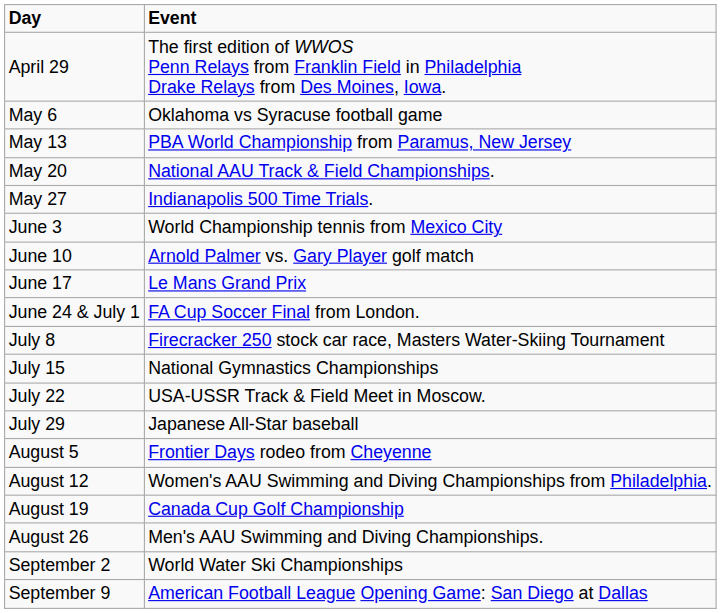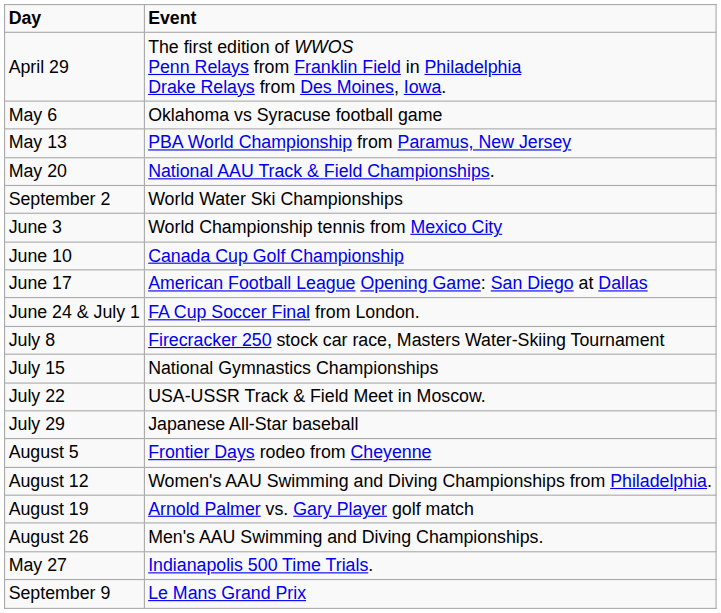rows swapped: May 27 <-> September 2
June 10 | Event: Arnold Palmer vs. Gary Player golf match -> Canada Cup Golf Championship
June 17 | Event: Le Mans Grand Prix -> American Football League Opening Game: San Diego at Dallas
August 19 | Event: Canada Cup Golf Championship -> Arnold Palmer vs. Gary Player golf match
September 9 | Event: American Football League Opening Game: San Diego at Dallas -> Le Mans Grand Prix
